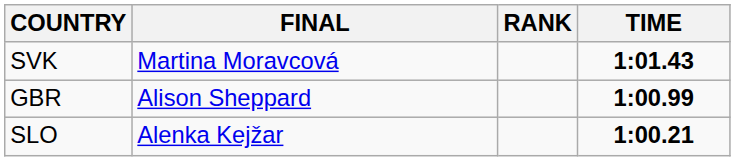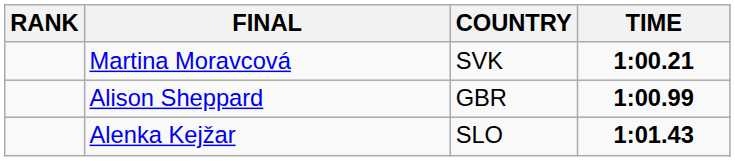columns swapped: RANK <-> COUNTRY
Martina Moravcová | TIME: 1:01.43 -> 1:00.21
Alenka Kejžar | TIME: 1:00.21 -> 1:01.43
